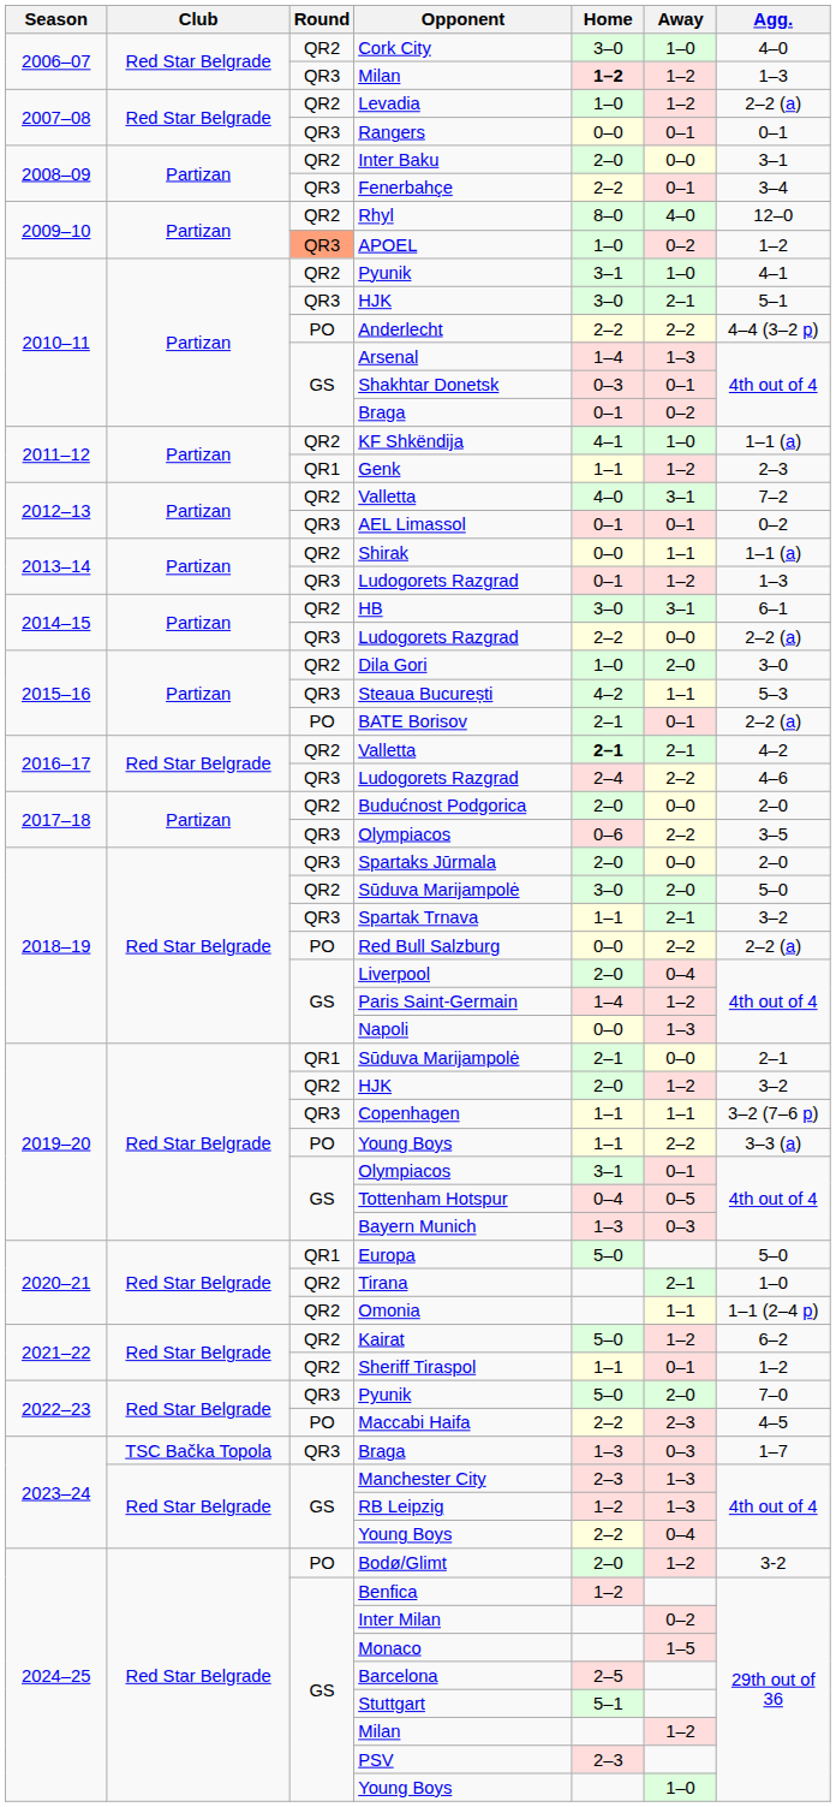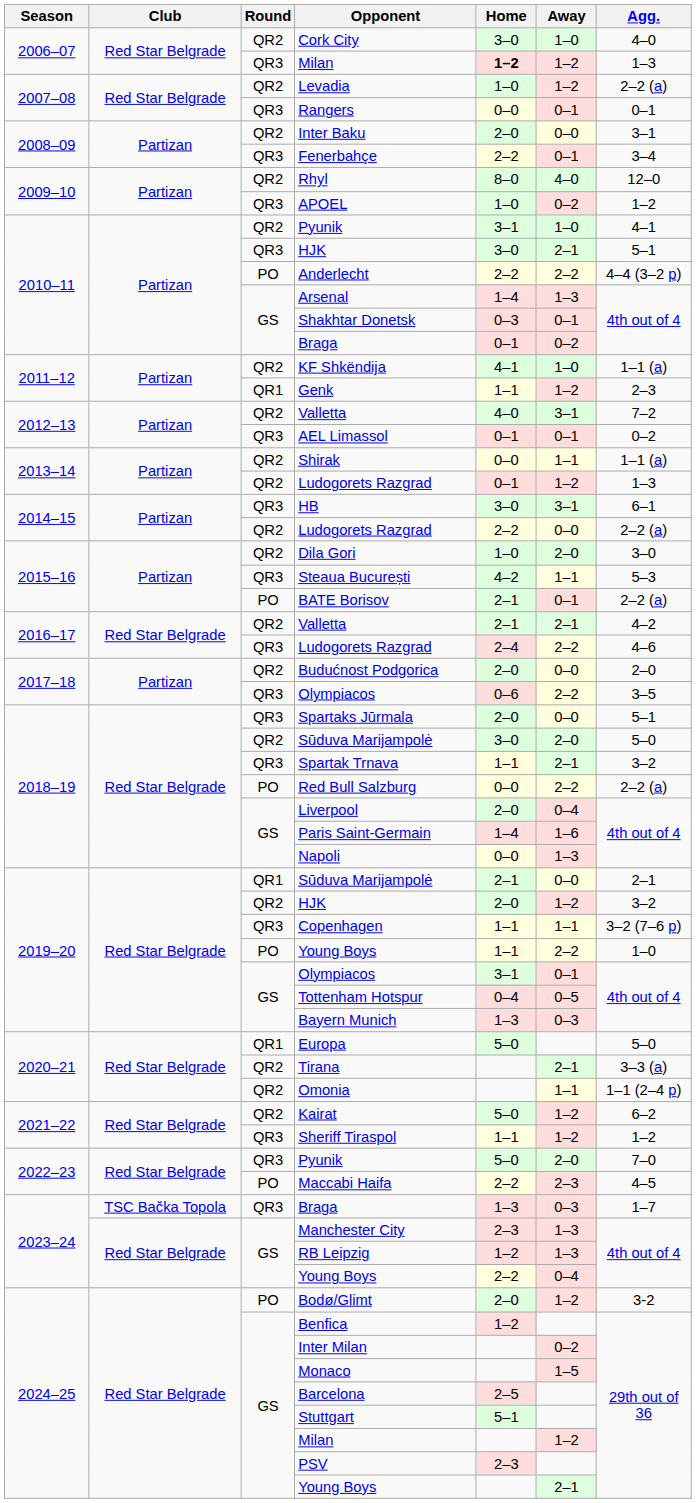APOEL | Round: lightsalmon background -> no background
2013–14 / Ludogorets Razgrad | Round: QR3 -> QR2
HB | Round: QR2 -> QR3
2014–15 / Ludogorets Razgrad | Round: QR3 -> QR2
2016–17 / Valletta | Home: bold -> normal
Spartaks Jūrmala | Agg.: 2–0 -> 5–1
Paris Saint-Germain | Away: 1–2 -> 1–6
2019–20 / Young Boys | Agg.: 3–3 (a) -> 1–0
Tirana | Agg.: 1–0 -> 3–3 (a)
Sheriff Tiraspol | Round: QR2 -> QR3
Sheriff Tiraspol | Away: 0–1 -> 1–2
2024–25 / Young Boys | Away: 1–0 -> 2–1
